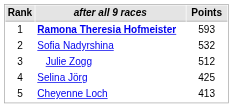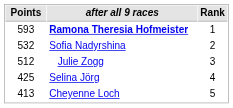columns swapped: Rank <-> Points
